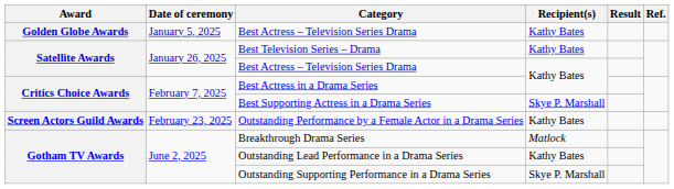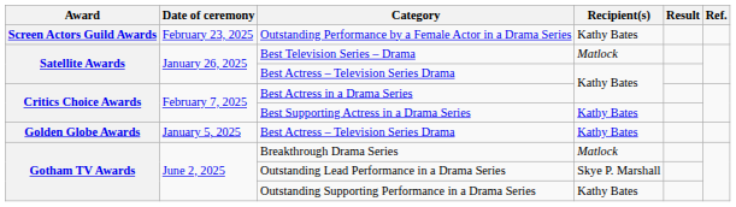rows swapped: Golden Globe Awards / Best Actress – Television Series Drama <-> Outstanding Performance by a Female Actor in a Drama Series
Best Television Series – Drama | Recipient(s): Kathy Bates -> Matlock
Best Supporting Actress in a Drama Series | Recipient(s): Skye P. Marshall -> Kathy Bates
Outstanding Lead Performance in a Drama Series | Recipient(s): Kathy Bates -> Skye P. Marshall
Outstanding Supporting Performance in a Drama Series | Recipient(s): Skye P. Marshall -> Kathy Bates
